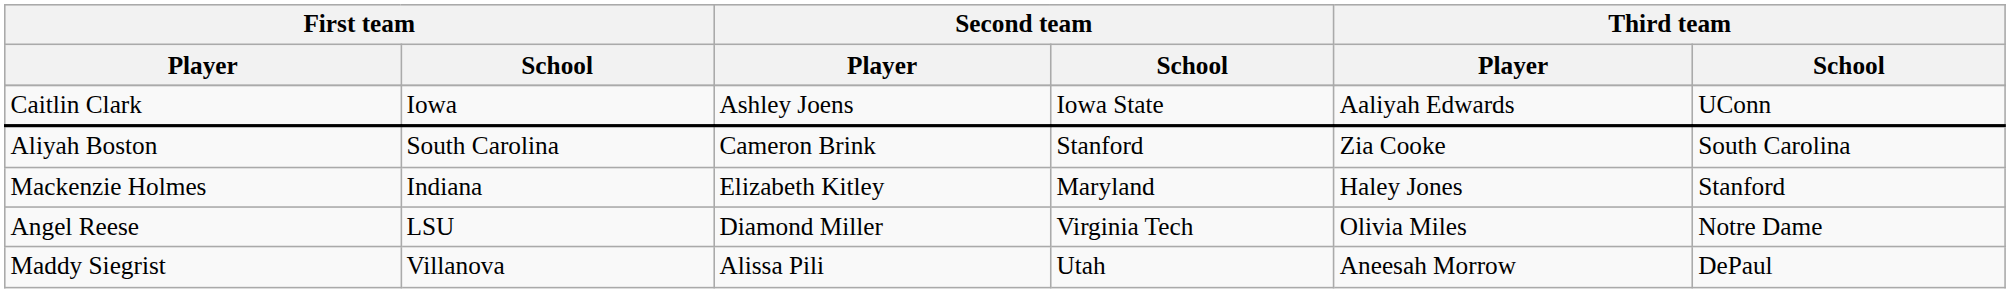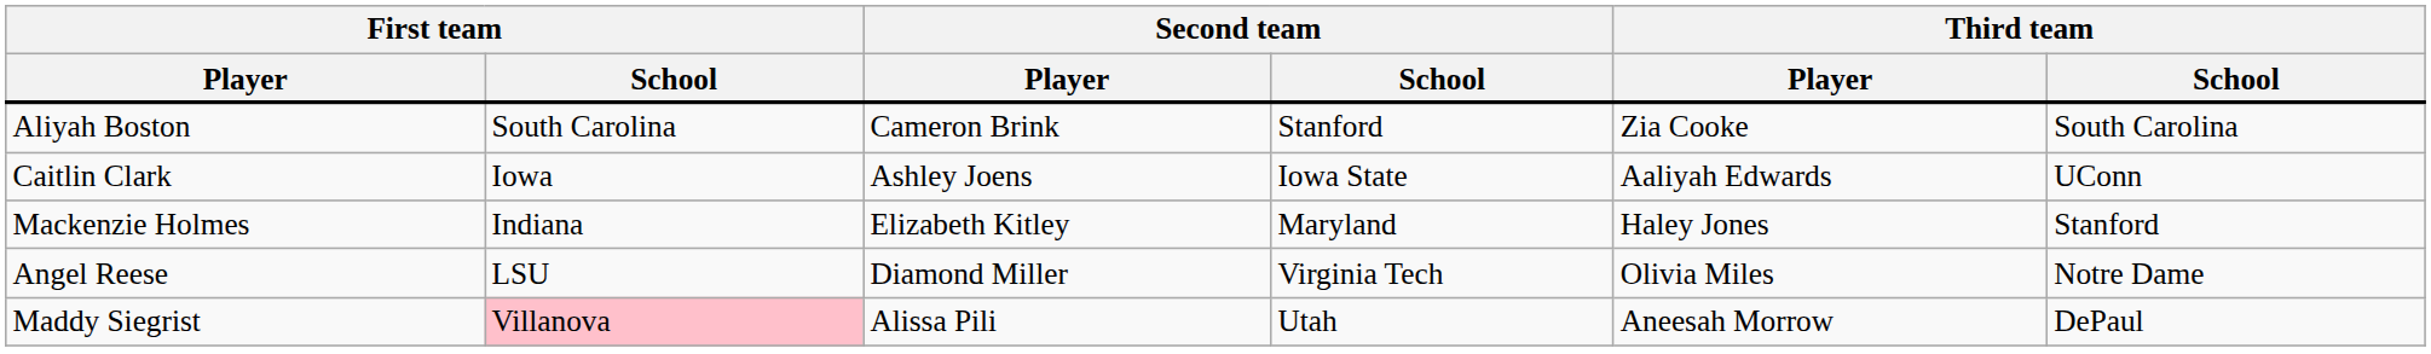rows swapped: Aliyah Boston <-> Caitlin Clark
Maddy Siegrist | First team / School: no background -> pink background
